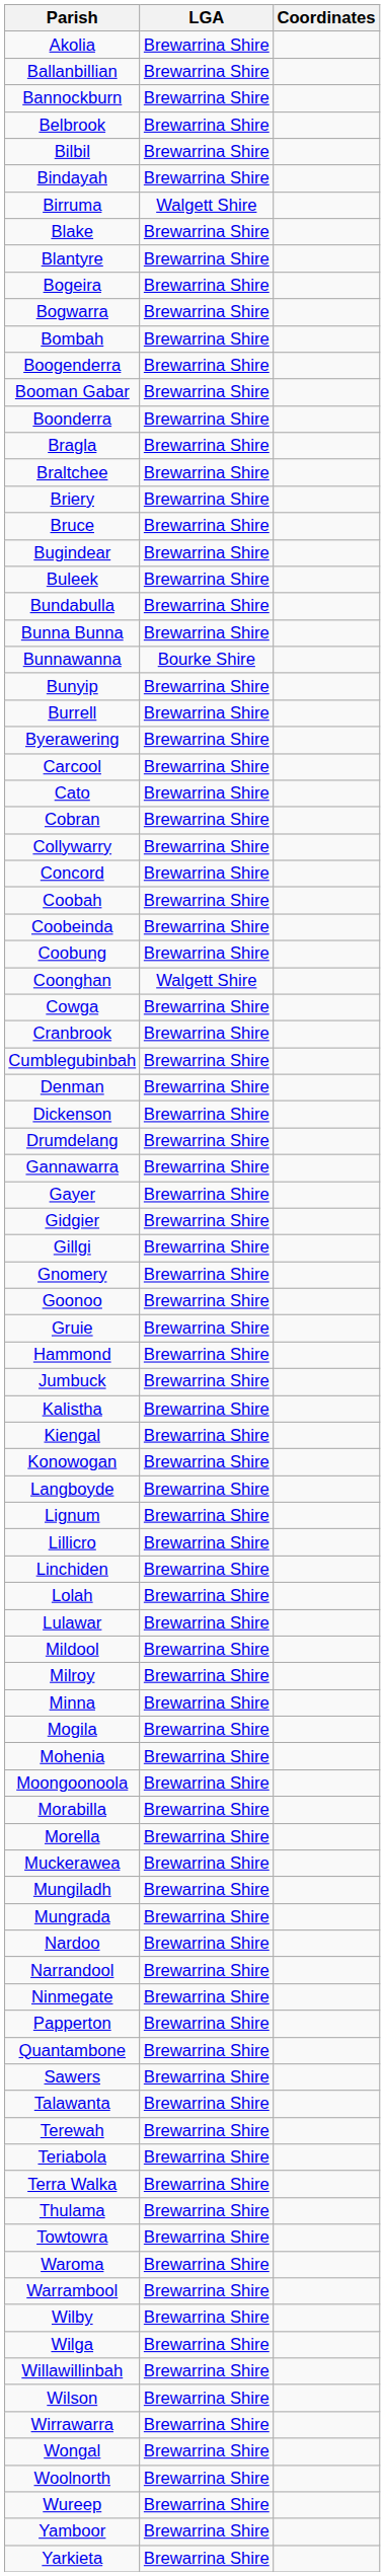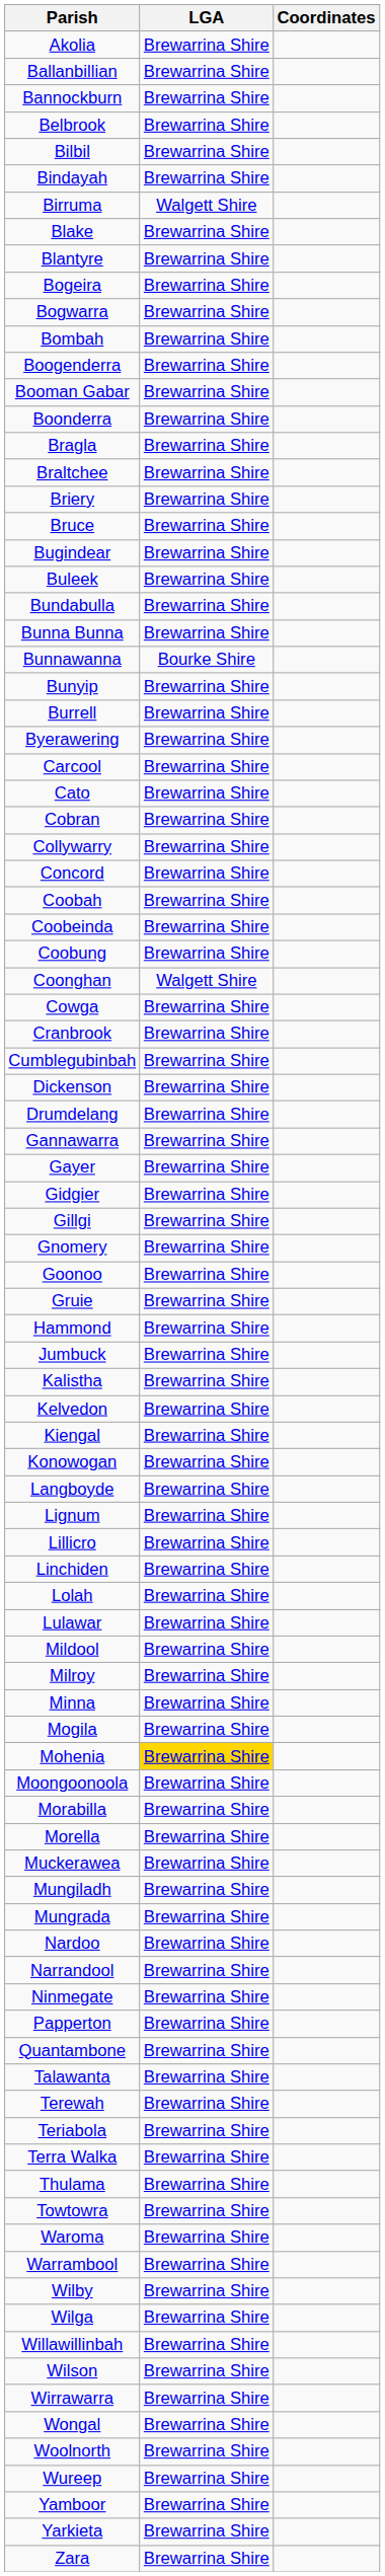- row: Denman | Brewarrina Shire
+ row: Kelvedon | Brewarrina Shire
Mohenia | LGA: no background -> gold background
- row: Sawers | Brewarrina Shire
+ row: Zara | Brewarrina Shire
